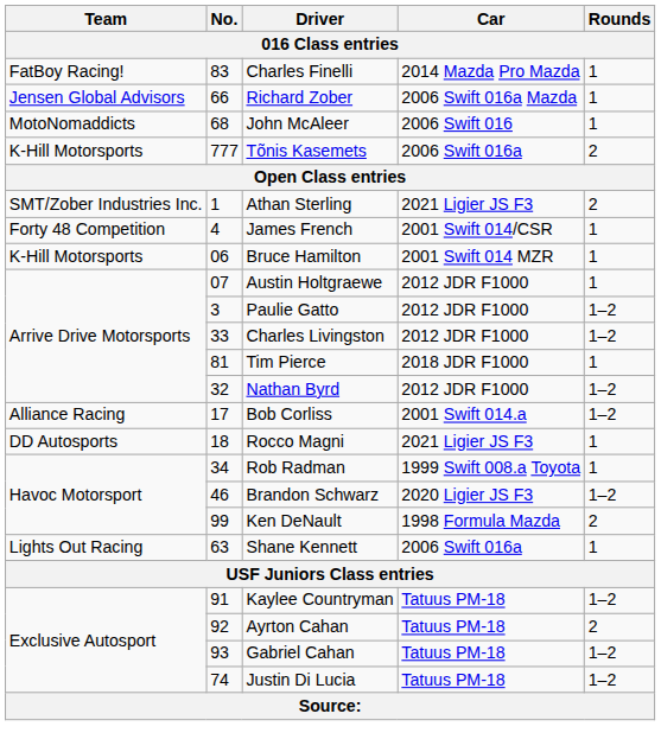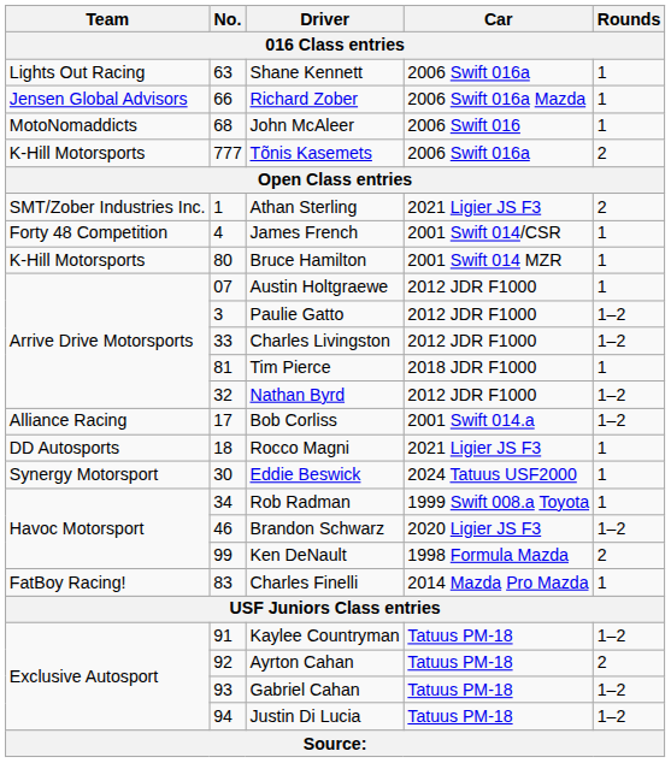rows swapped: Shane Kennett <-> Charles Finelli
Bruce Hamilton | No.: 06 -> 80
+ row: Synergy Motorsport | 30 | Eddie Beswick | 2024 Tatuus USF2000 | 1
Justin Di Lucia | No.: 74 -> 94
